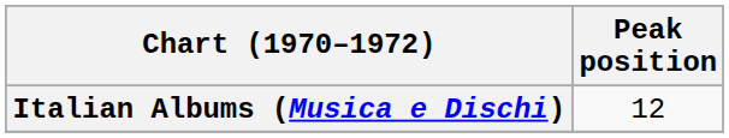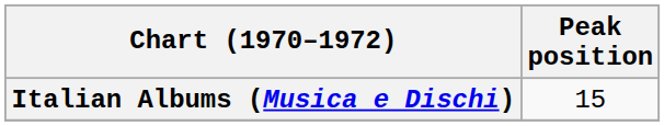Italian Albums (Musica e Dischi) | Peak position: 12 -> 15
